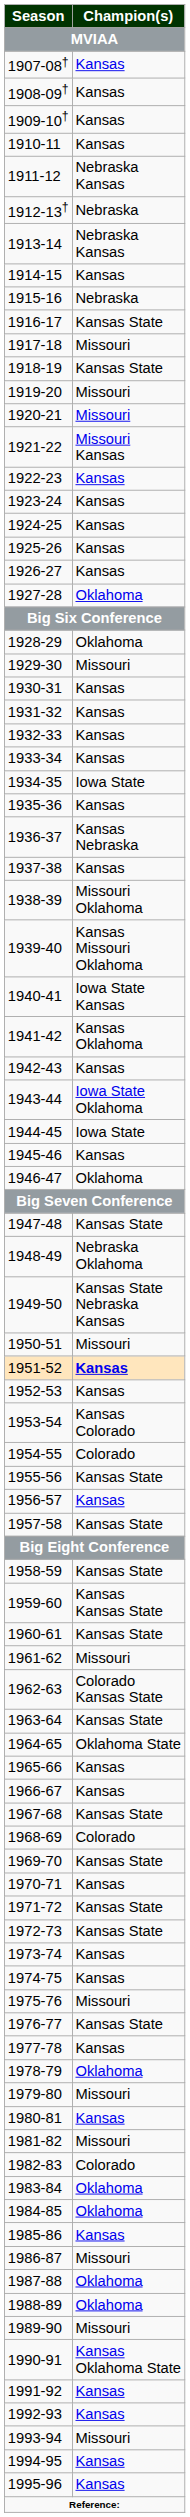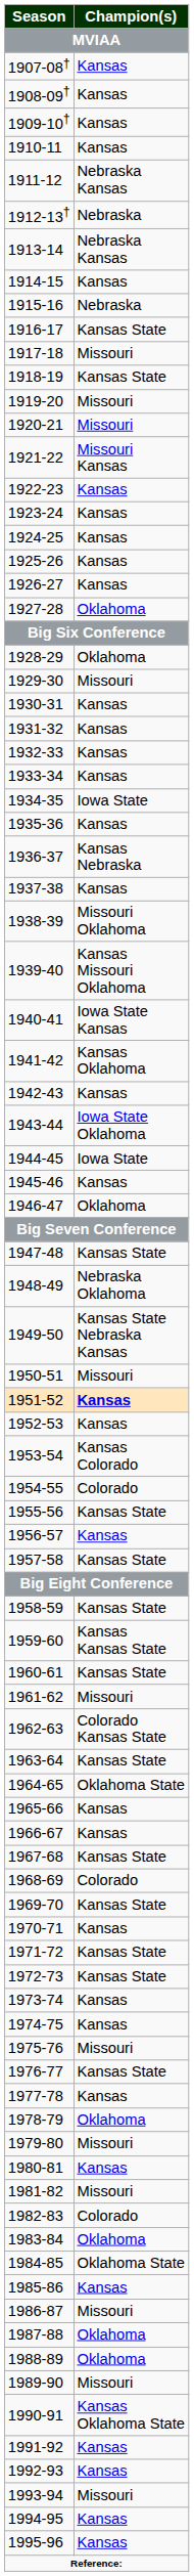1984-85 | Champion(s): Oklahoma -> Oklahoma State
